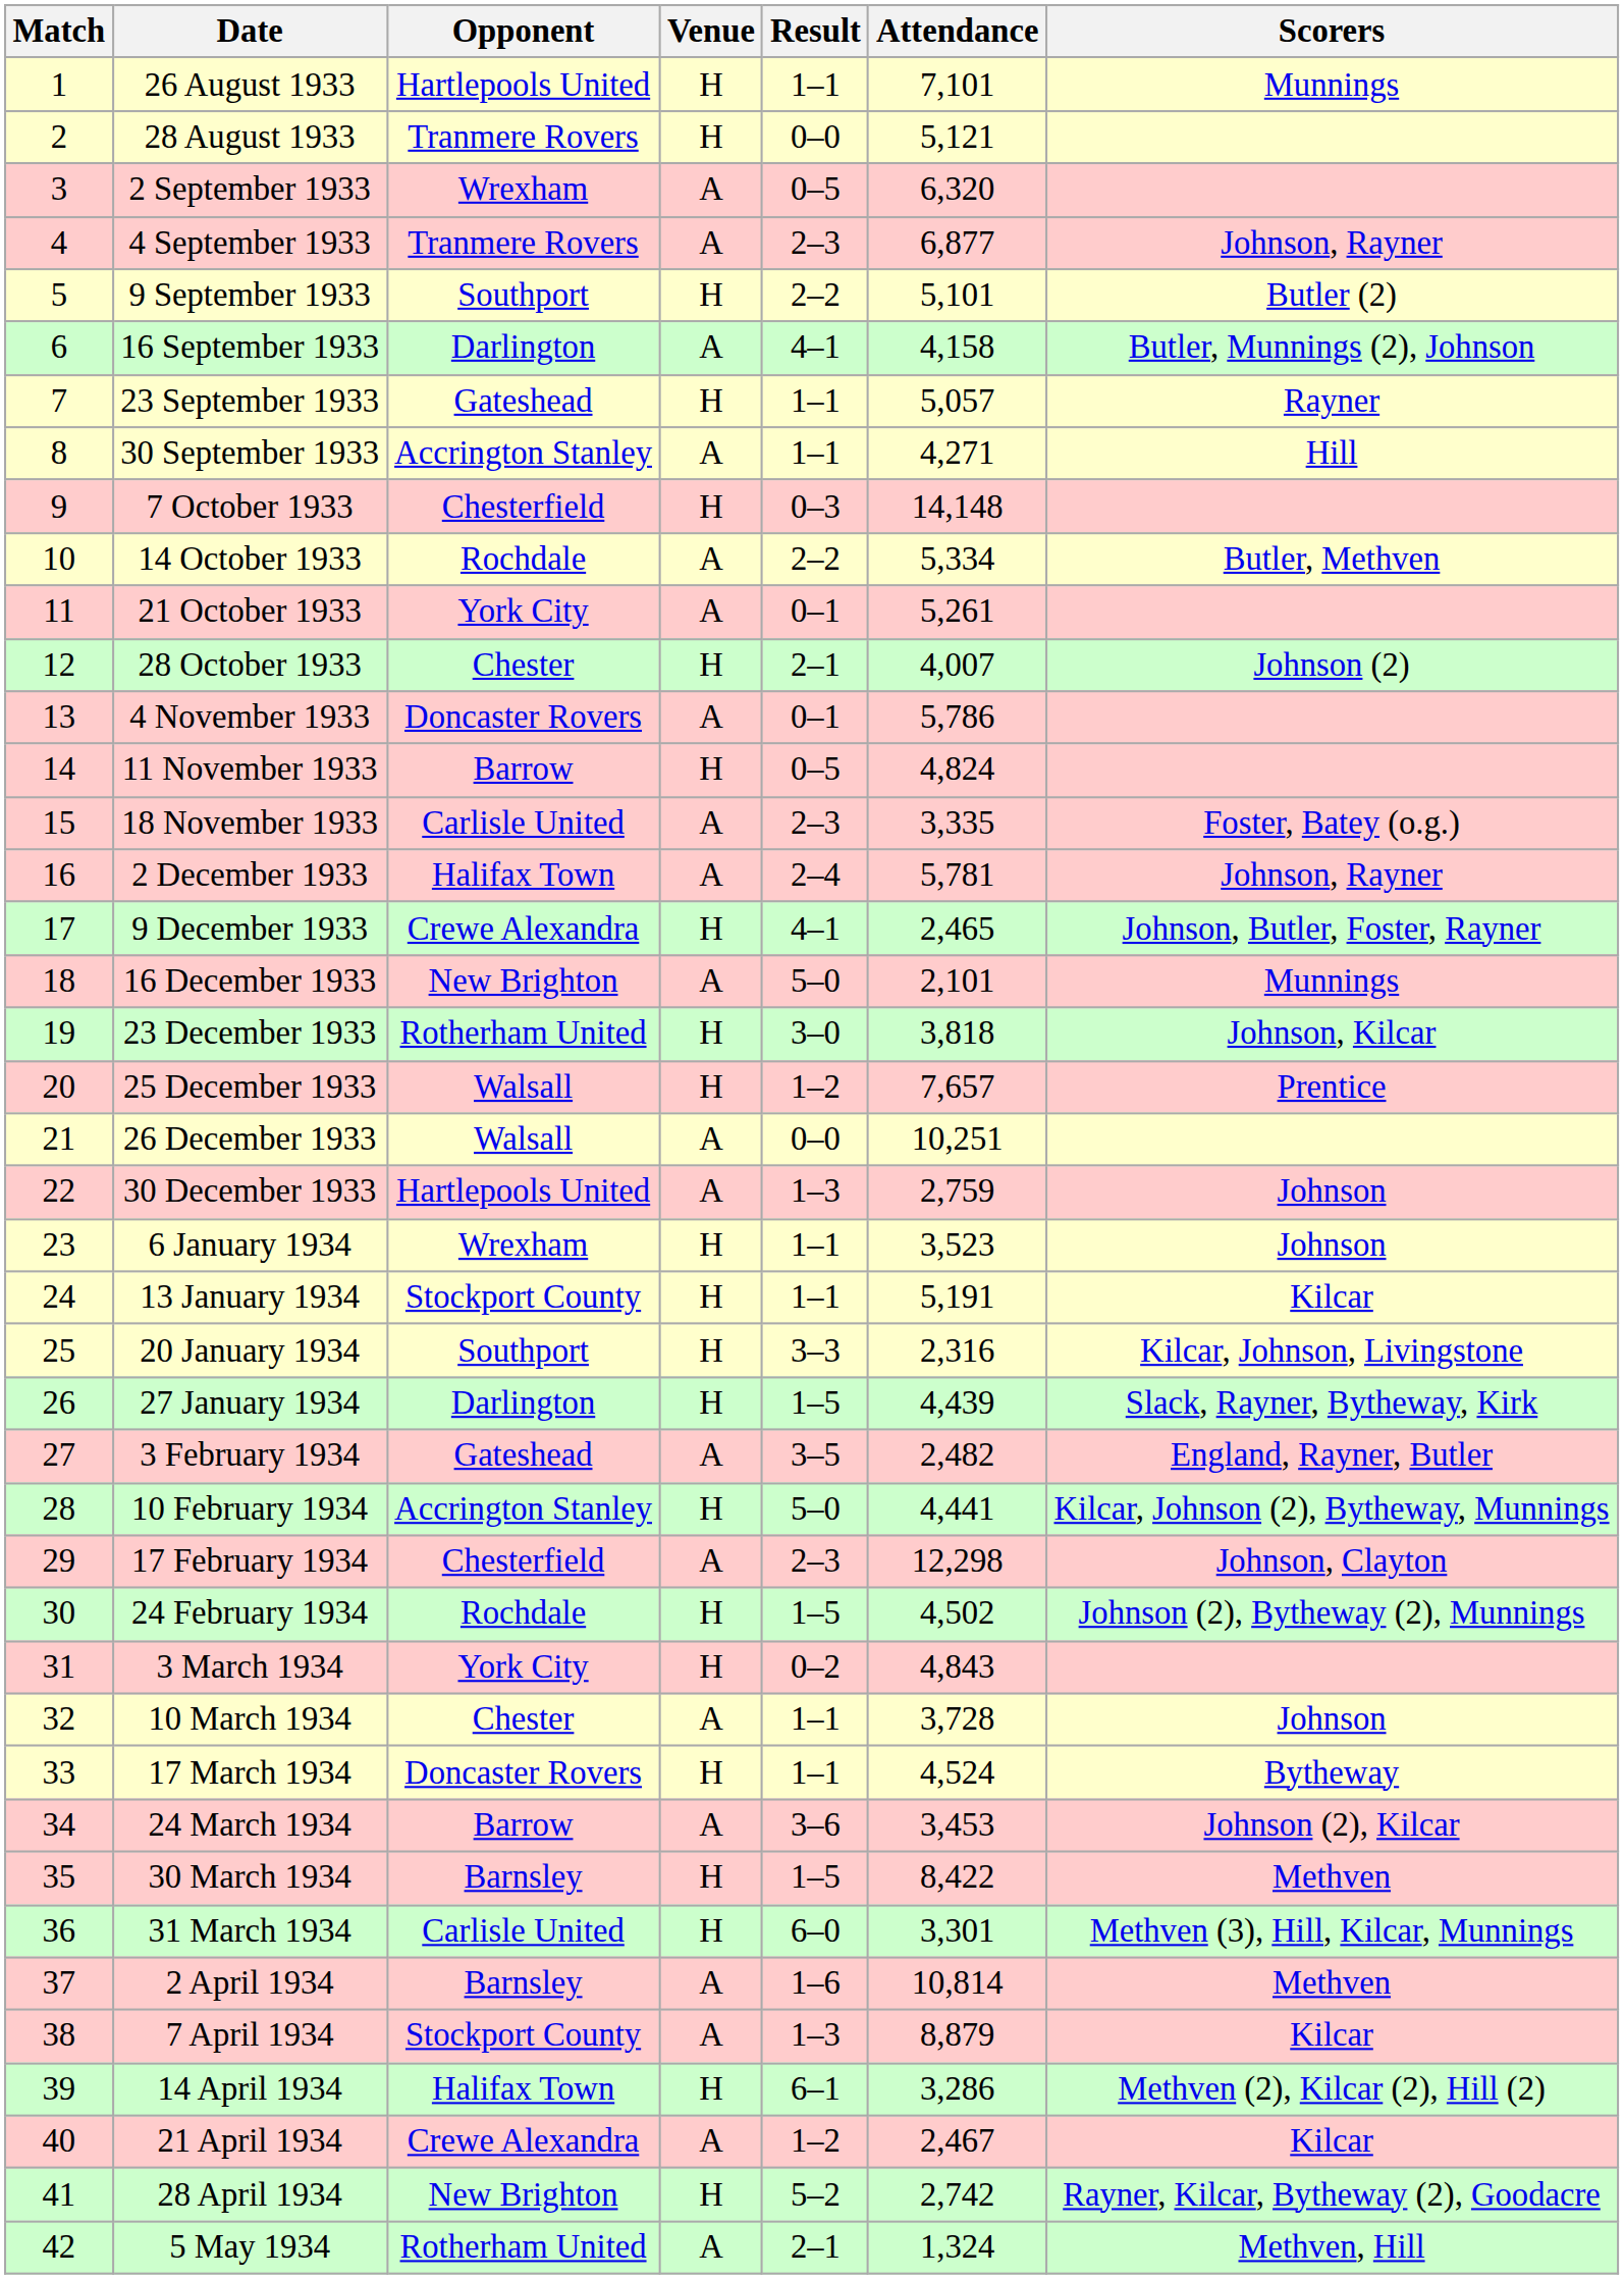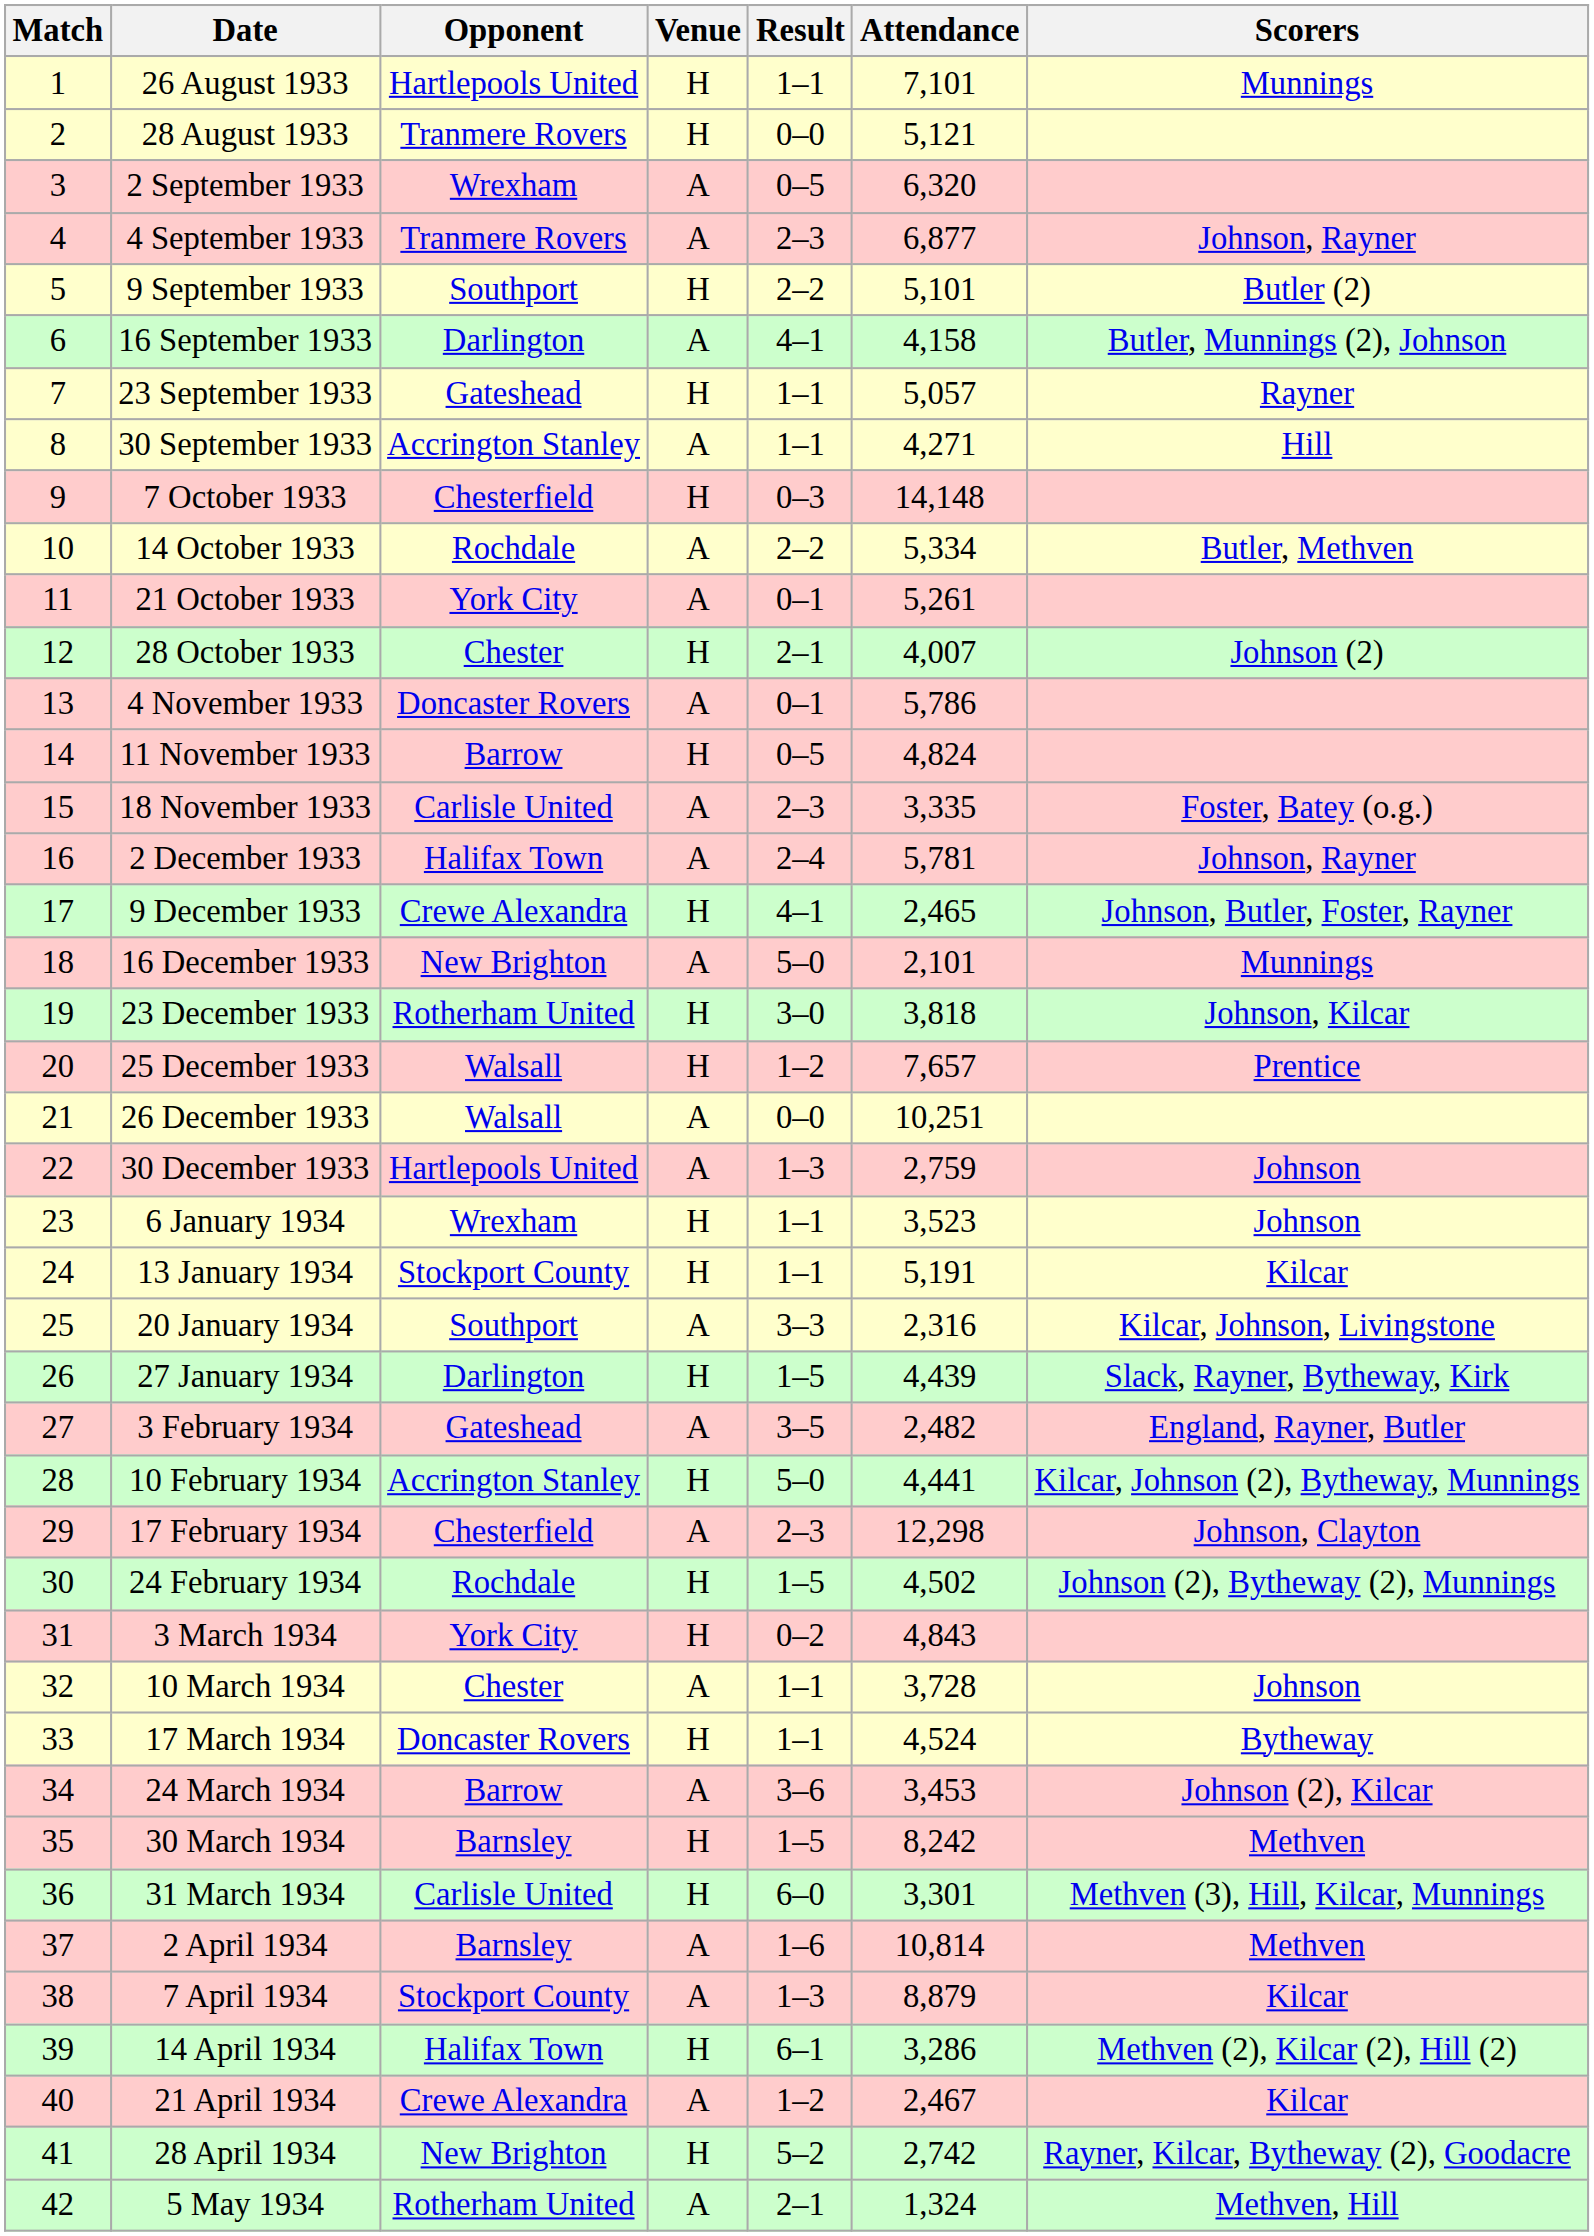20 January 1934 | Venue: H -> A
30 March 1934 | Attendance: 8,422 -> 8,242
